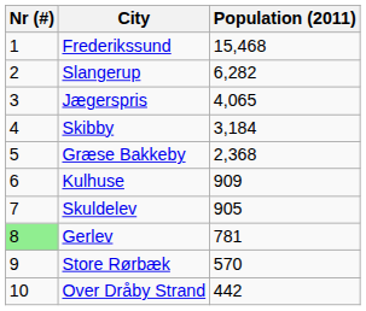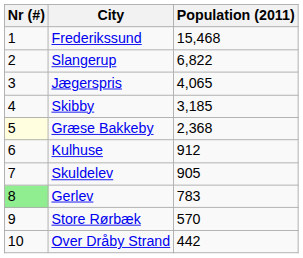Slangerup | Population (2011): 6,282 -> 6,822
Skibby | Population (2011): 3,184 -> 3,185
Græse Bakkeby | Nr (#): no background -> lightyellow background
Kulhuse | Population (2011): 909 -> 912
Gerlev | Population (2011): 781 -> 783
